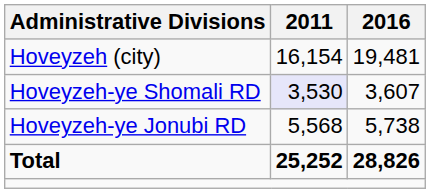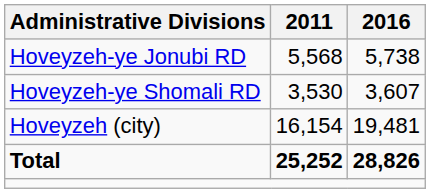rows swapped: Hoveyzeh-ye Jonubi RD <-> Hoveyzeh (city)
Hoveyzeh-ye Shomali RD | 2011: lavender background -> no background
